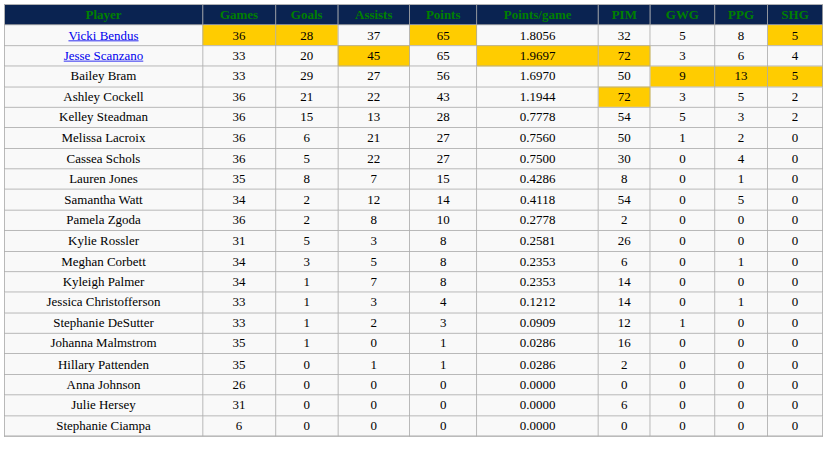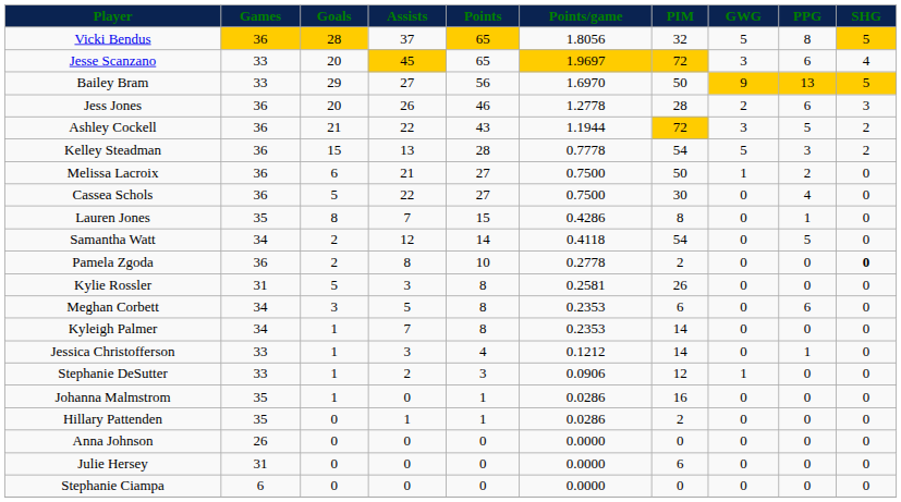+ row: Jess Jones | 36 | 20 | 26 | 46 | 1.2778 | 28 | 2 | 6 | 3
Melissa Lacroix | Points/game: 0.7560 -> 0.7500
Pamela Zgoda | SHG: normal -> bold
Meghan Corbett | PPG: 1 -> 6
Stephanie DeSutter | Points/game: 0.0909 -> 0.0906
